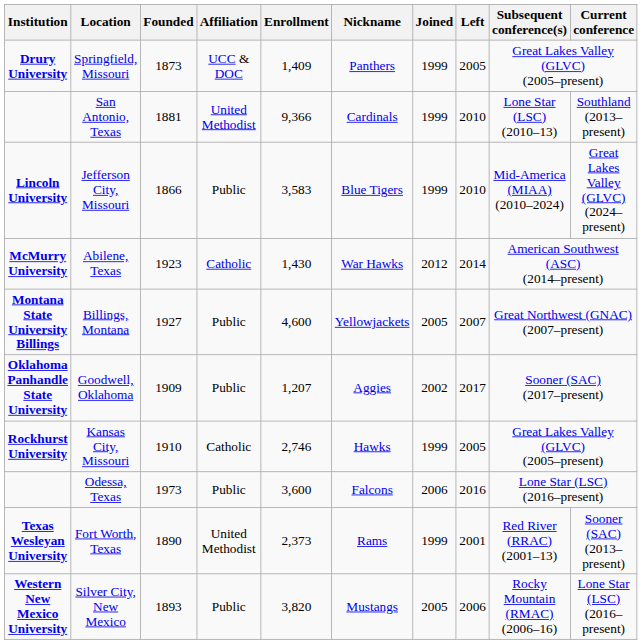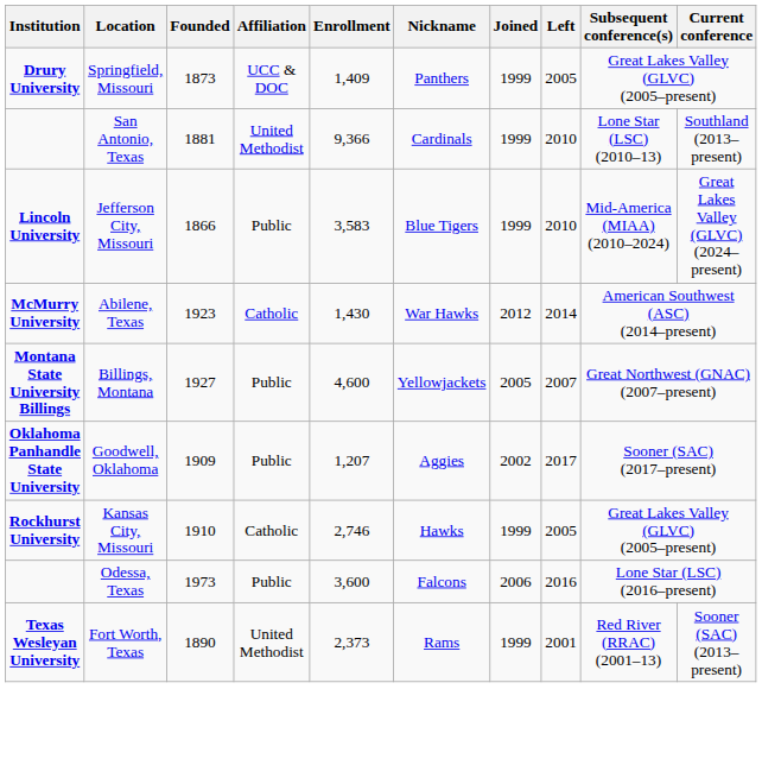- row: Western New Mexico University | Silver City, New Mexico | 1893 | Public | 3,820 | Mustangs | 2005 | 2006 | Rocky Mountain (RMAC) (2006–16) | Lone Star (LSC) (2016–present)
